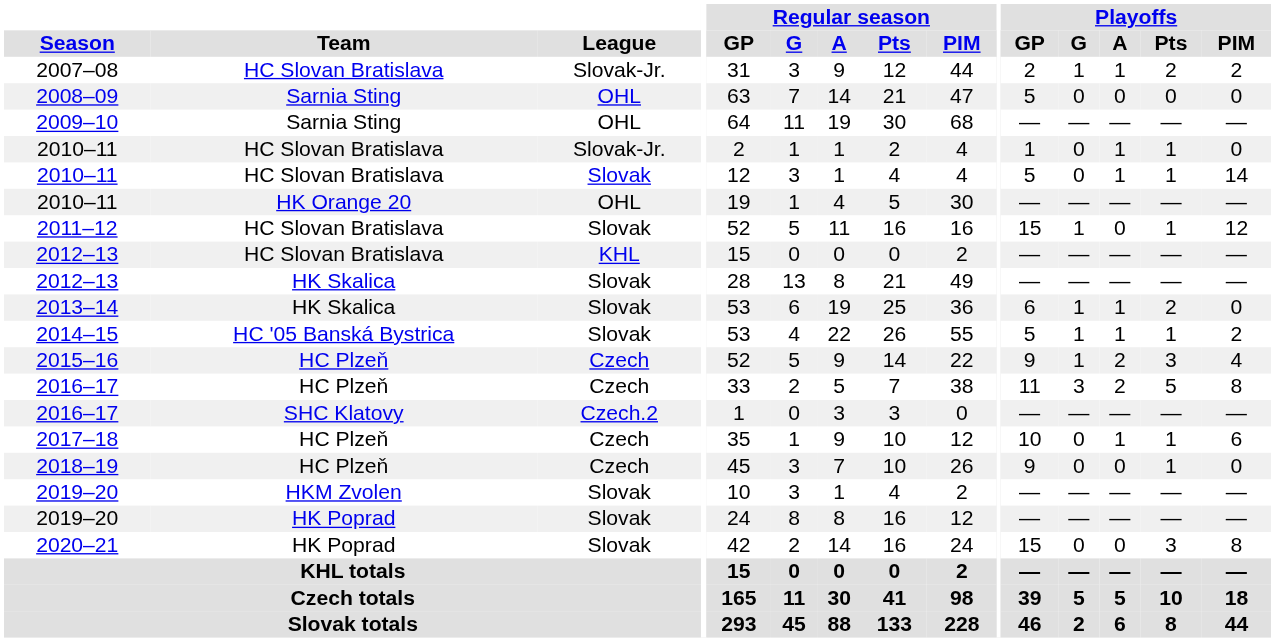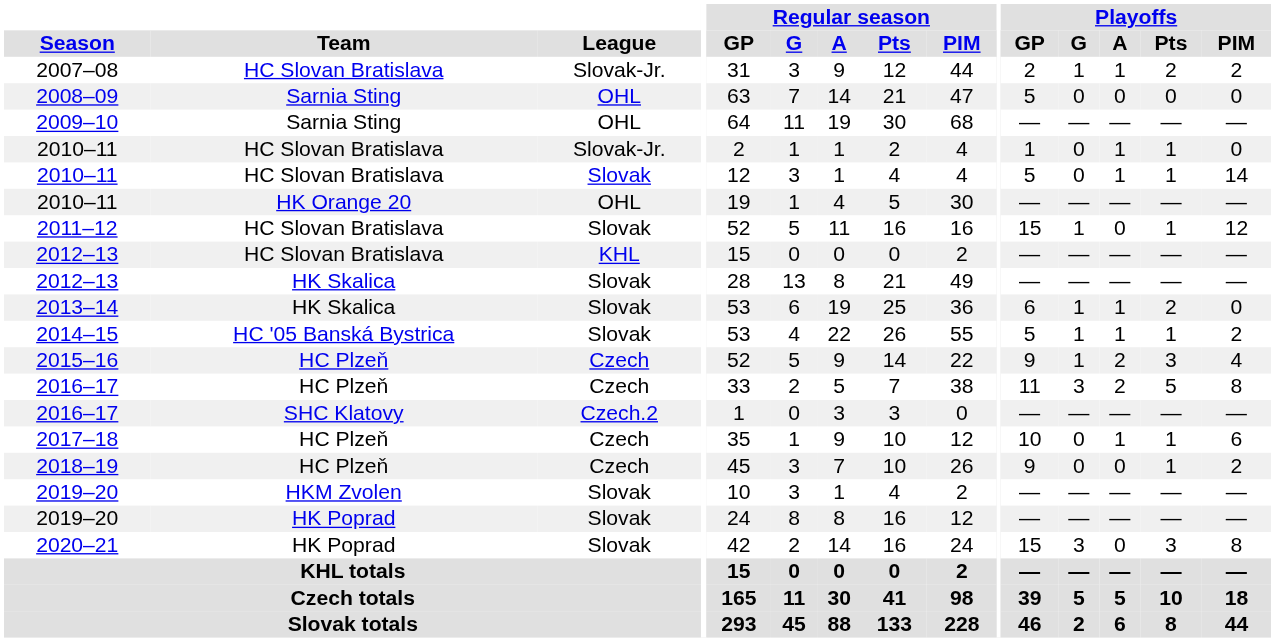2018–19 | Playoffs / PIM: 0 -> 2
2020–21 | Playoffs / G: 0 -> 3
